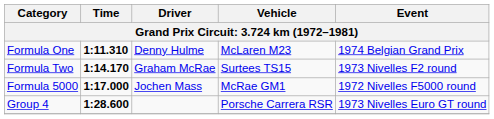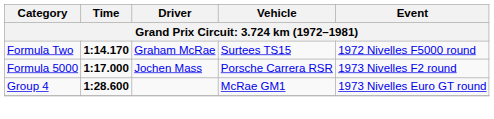- row: Formula One | 1:11.310 | Denny Hulme | McLaren M23 | 1974 Belgian Grand Prix
Formula Two | Event: 1973 Nivelles F2 round -> 1972 Nivelles F5000 round
Formula 5000 | Vehicle: McRae GM1 -> Porsche Carrera RSR
Formula 5000 | Event: 1972 Nivelles F5000 round -> 1973 Nivelles F2 round
Group 4 | Vehicle: Porsche Carrera RSR -> McRae GM1
